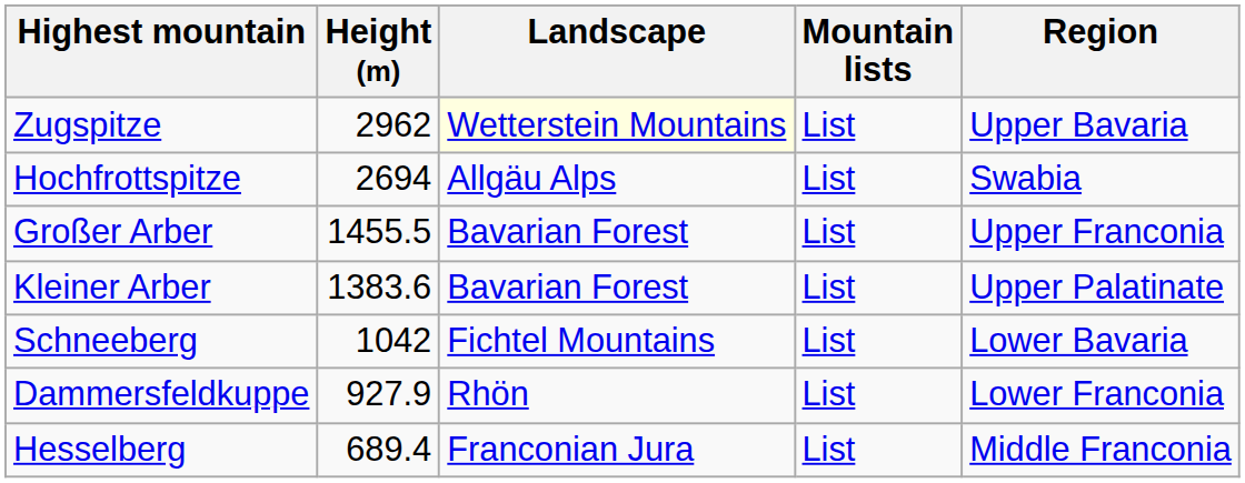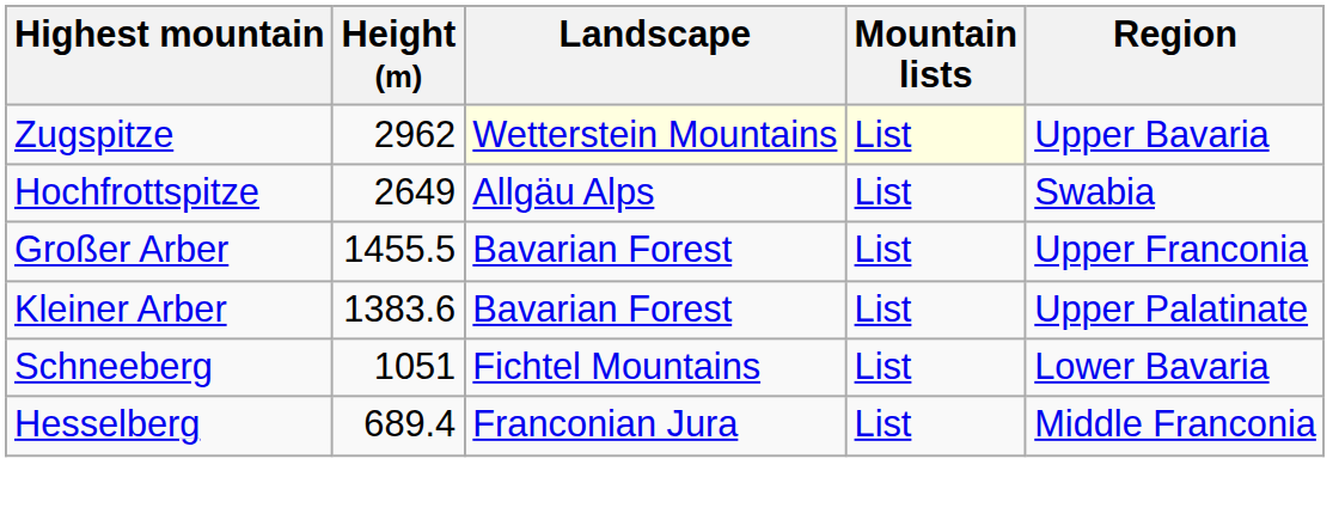Zugspitze | Mountain lists: no background -> lightyellow background
Hochfrottspitze | Height (m): 2694 -> 2649
Schneeberg | Height (m): 1042 -> 1051
- row: Dammersfeldkuppe | 927.9 | Rhön | List | Lower Franconia
